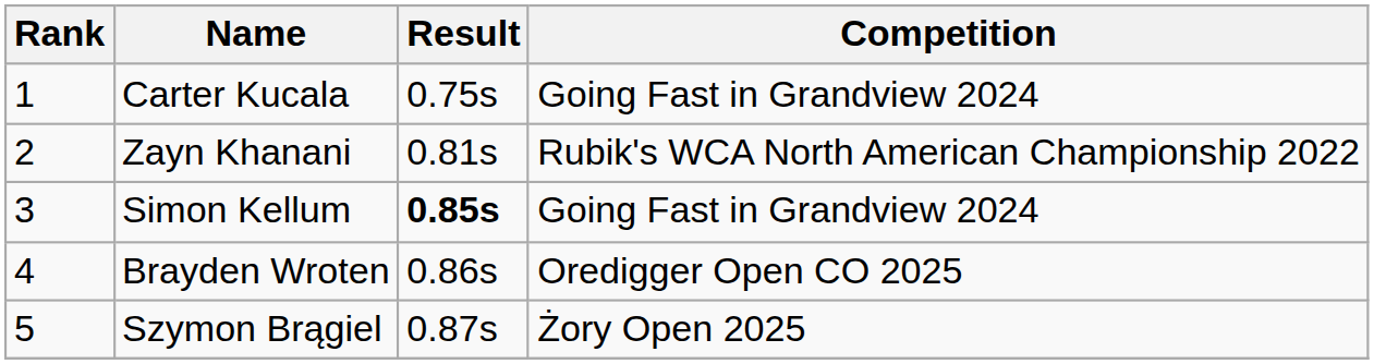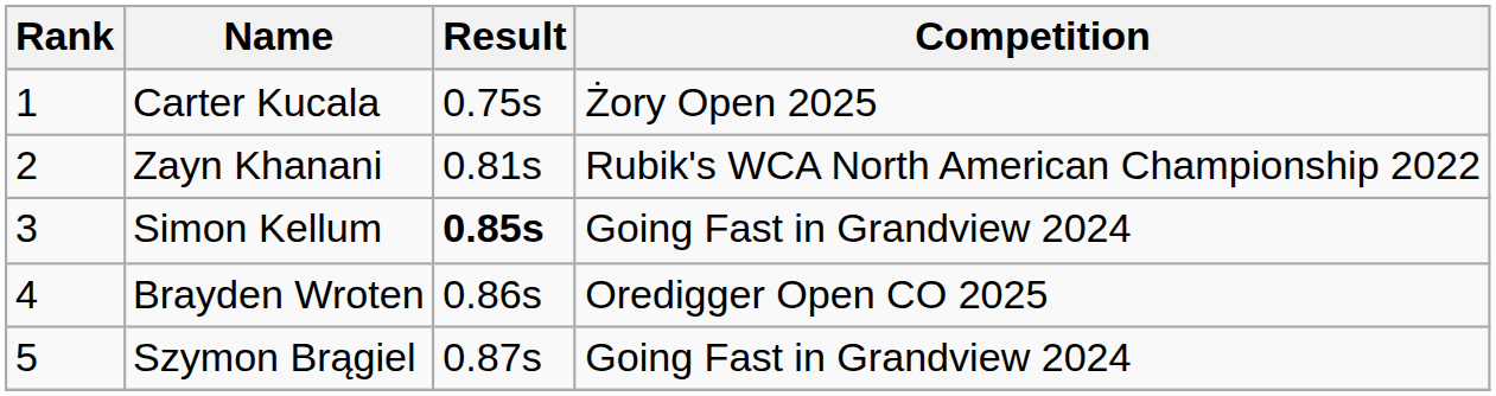Carter Kucala | Competition: Going Fast in Grandview 2024 -> Żory Open 2025
Szymon Brągiel | Competition: Żory Open 2025 -> Going Fast in Grandview 2024
